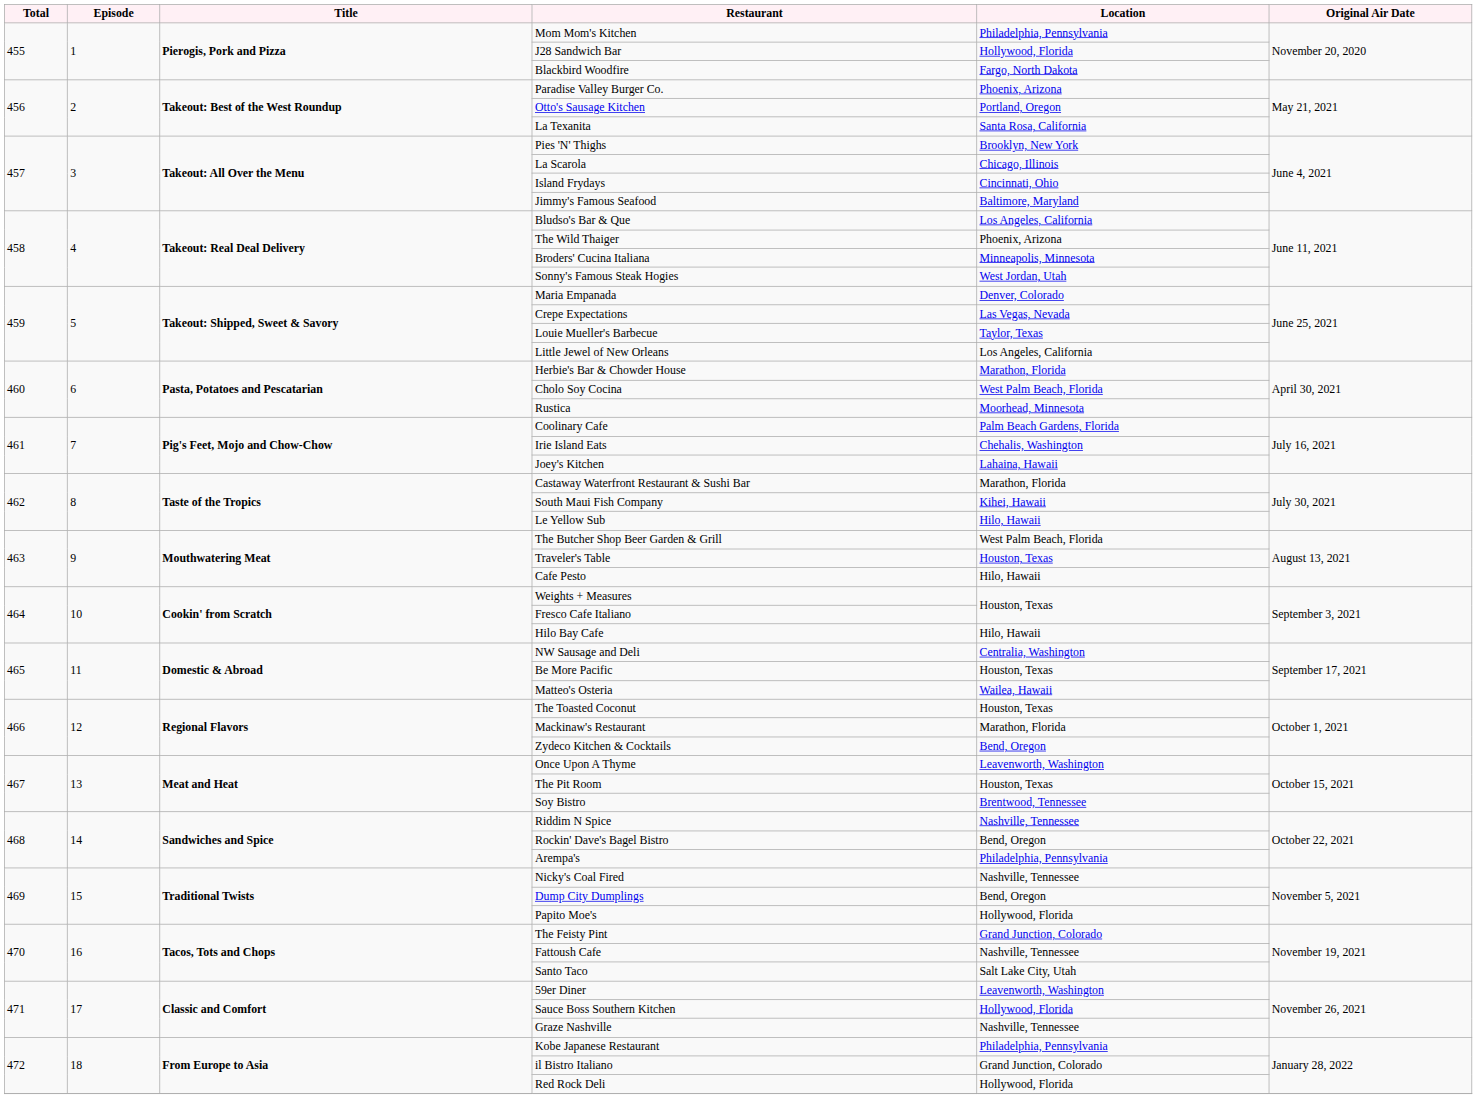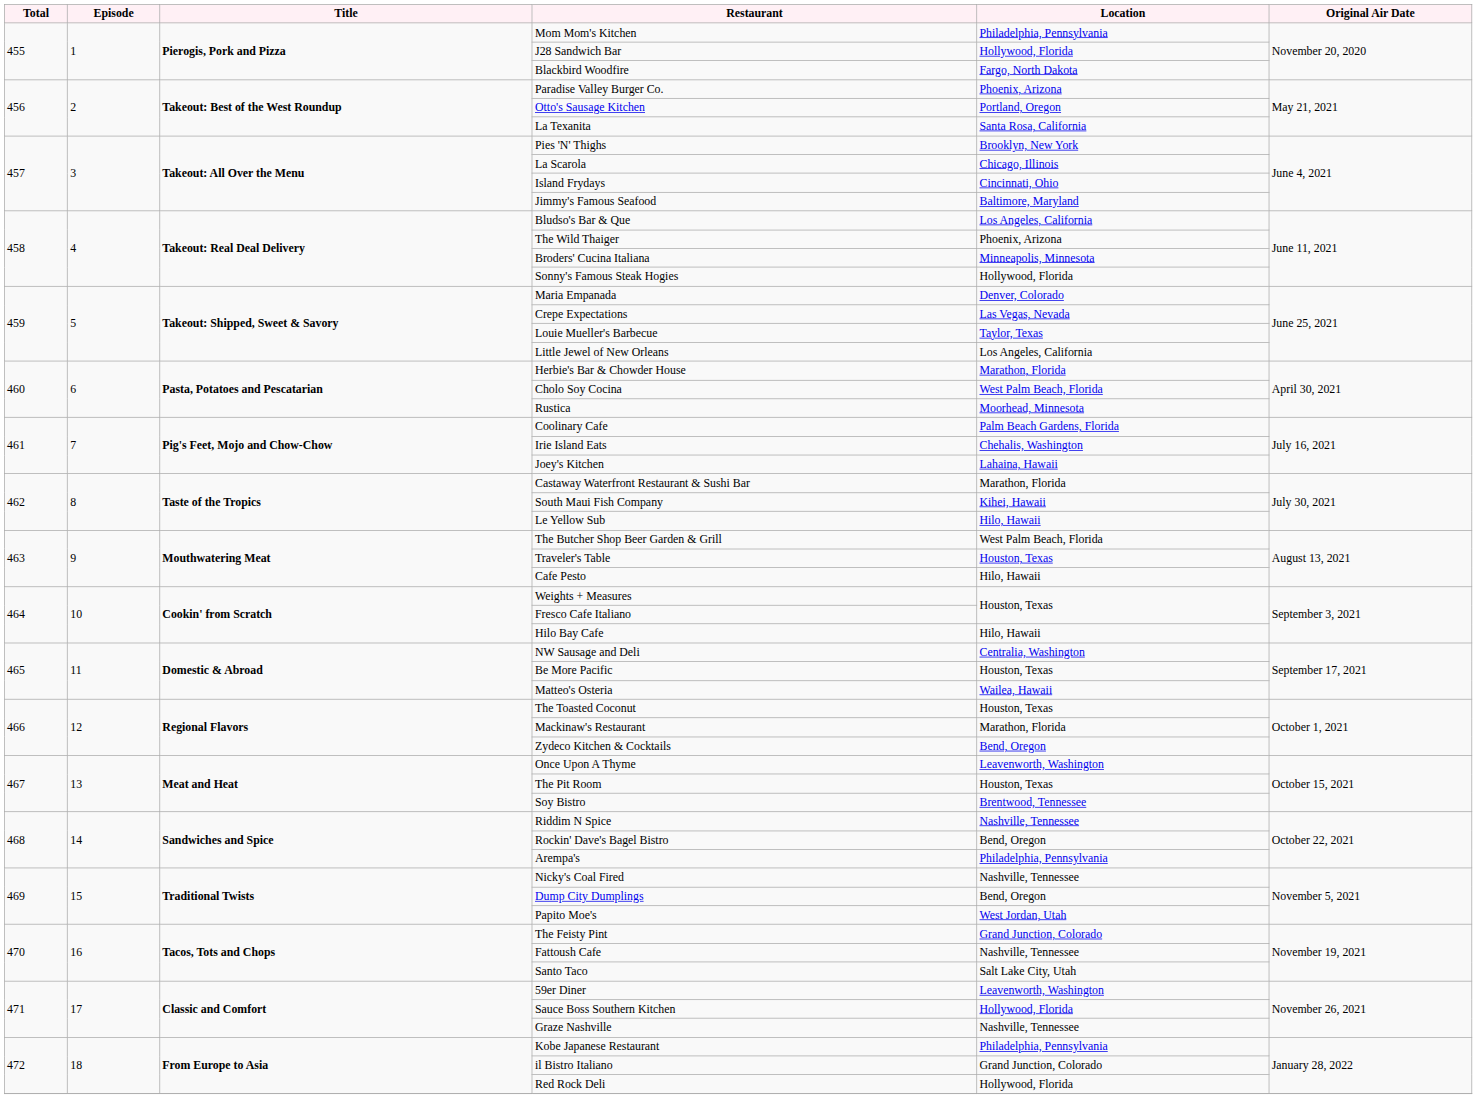Sonny's Famous Steak Hogies | Location: West Jordan, Utah -> Hollywood, Florida
Papito Moe's | Location: Hollywood, Florida -> West Jordan, Utah
